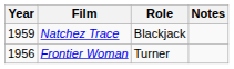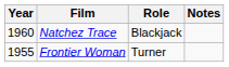Natchez Trace | Year: 1959 -> 1960
Frontier Woman | Year: 1956 -> 1955
